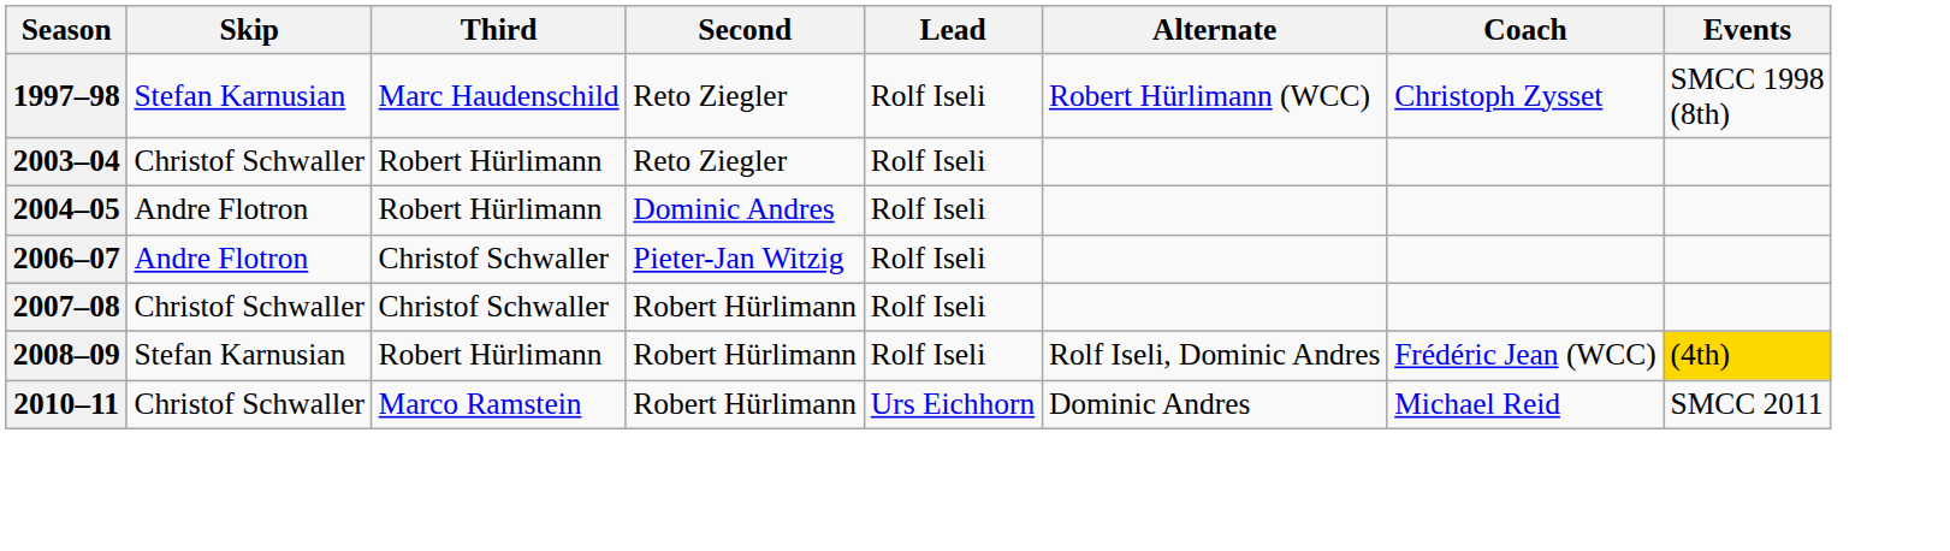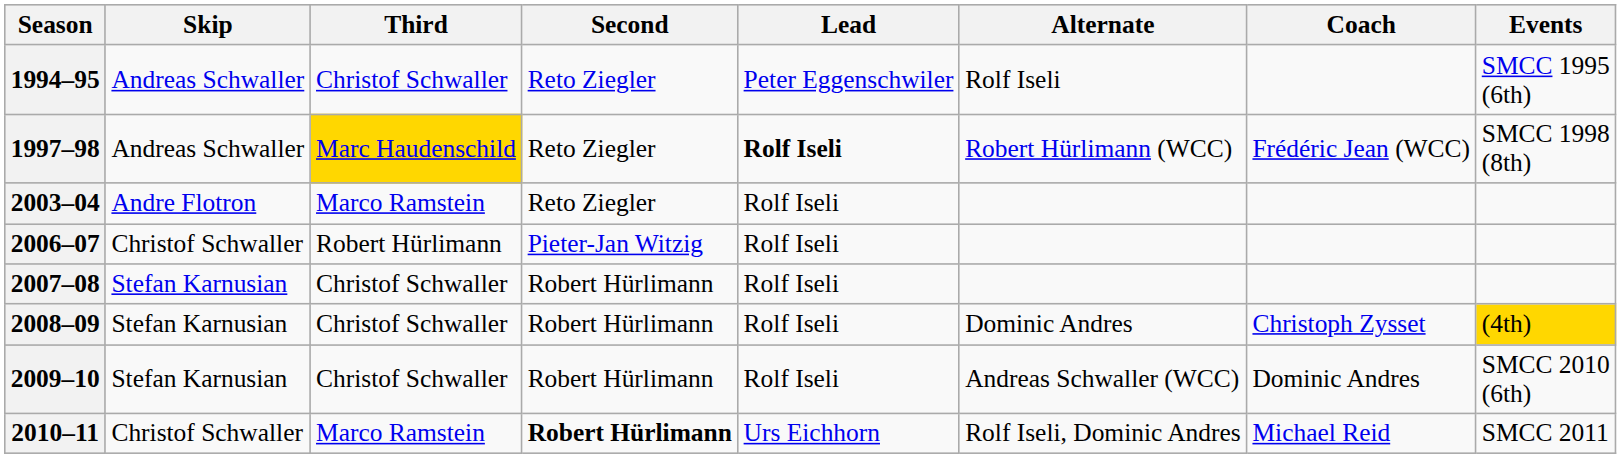+ row: 1994–95 | Andreas Schwaller | Christof Schwaller | Reto Ziegler | Peter Eggenschwiler | Rolf Iseli | SMCC 1995 (6th)
1997–98 | Skip: Stefan Karnusian -> Andreas Schwaller
1997–98 | Third: no background -> gold background
1997–98 | Lead: normal -> bold
1997–98 | Coach: Christoph Zysset -> Frédéric Jean (WCC)
2003–04 | Skip: Christof Schwaller -> Andre Flotron
2003–04 | Third: Robert Hürlimann -> Marco Ramstein
- row: 2004–05 | Andre Flotron | Robert Hürlimann | Dominic Andres | Rolf Iseli
2006–07 | Skip: Andre Flotron -> Christof Schwaller
2006–07 | Third: Christof Schwaller -> Robert Hürlimann
2007–08 | Skip: Christof Schwaller -> Stefan Karnusian
2008–09 | Third: Robert Hürlimann -> Christof Schwaller
2008–09 | Alternate: Rolf Iseli, Dominic Andres -> Dominic Andres
2008–09 | Coach: Frédéric Jean (WCC) -> Christoph Zysset
+ row: 2009–10 | Stefan Karnusian | Christof Schwaller | Robert Hürlimann | Rolf Iseli | Andreas Schwaller (WCC) | Dominic Andres | SMCC 2010 (6th)
2010–11 | Second: normal -> bold
2010–11 | Alternate: Dominic Andres -> Rolf Iseli, Dominic Andres
